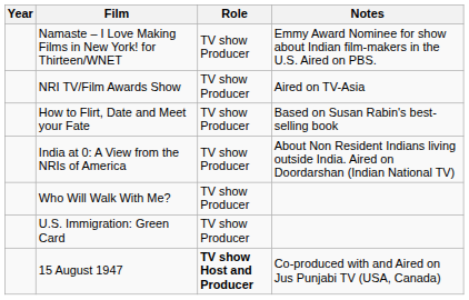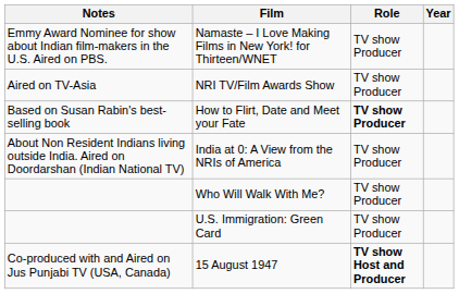columns swapped: Year <-> Notes
How to Flirt, Date and Meet your Fate | Role: normal -> bold
